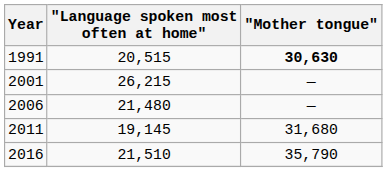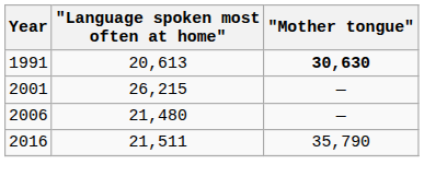1991 | "Language spoken most often at home": 20,515 -> 20,613
- row: 2011 | 19,145 | 31,680
2016 | "Language spoken most often at home": 21,510 -> 21,511
